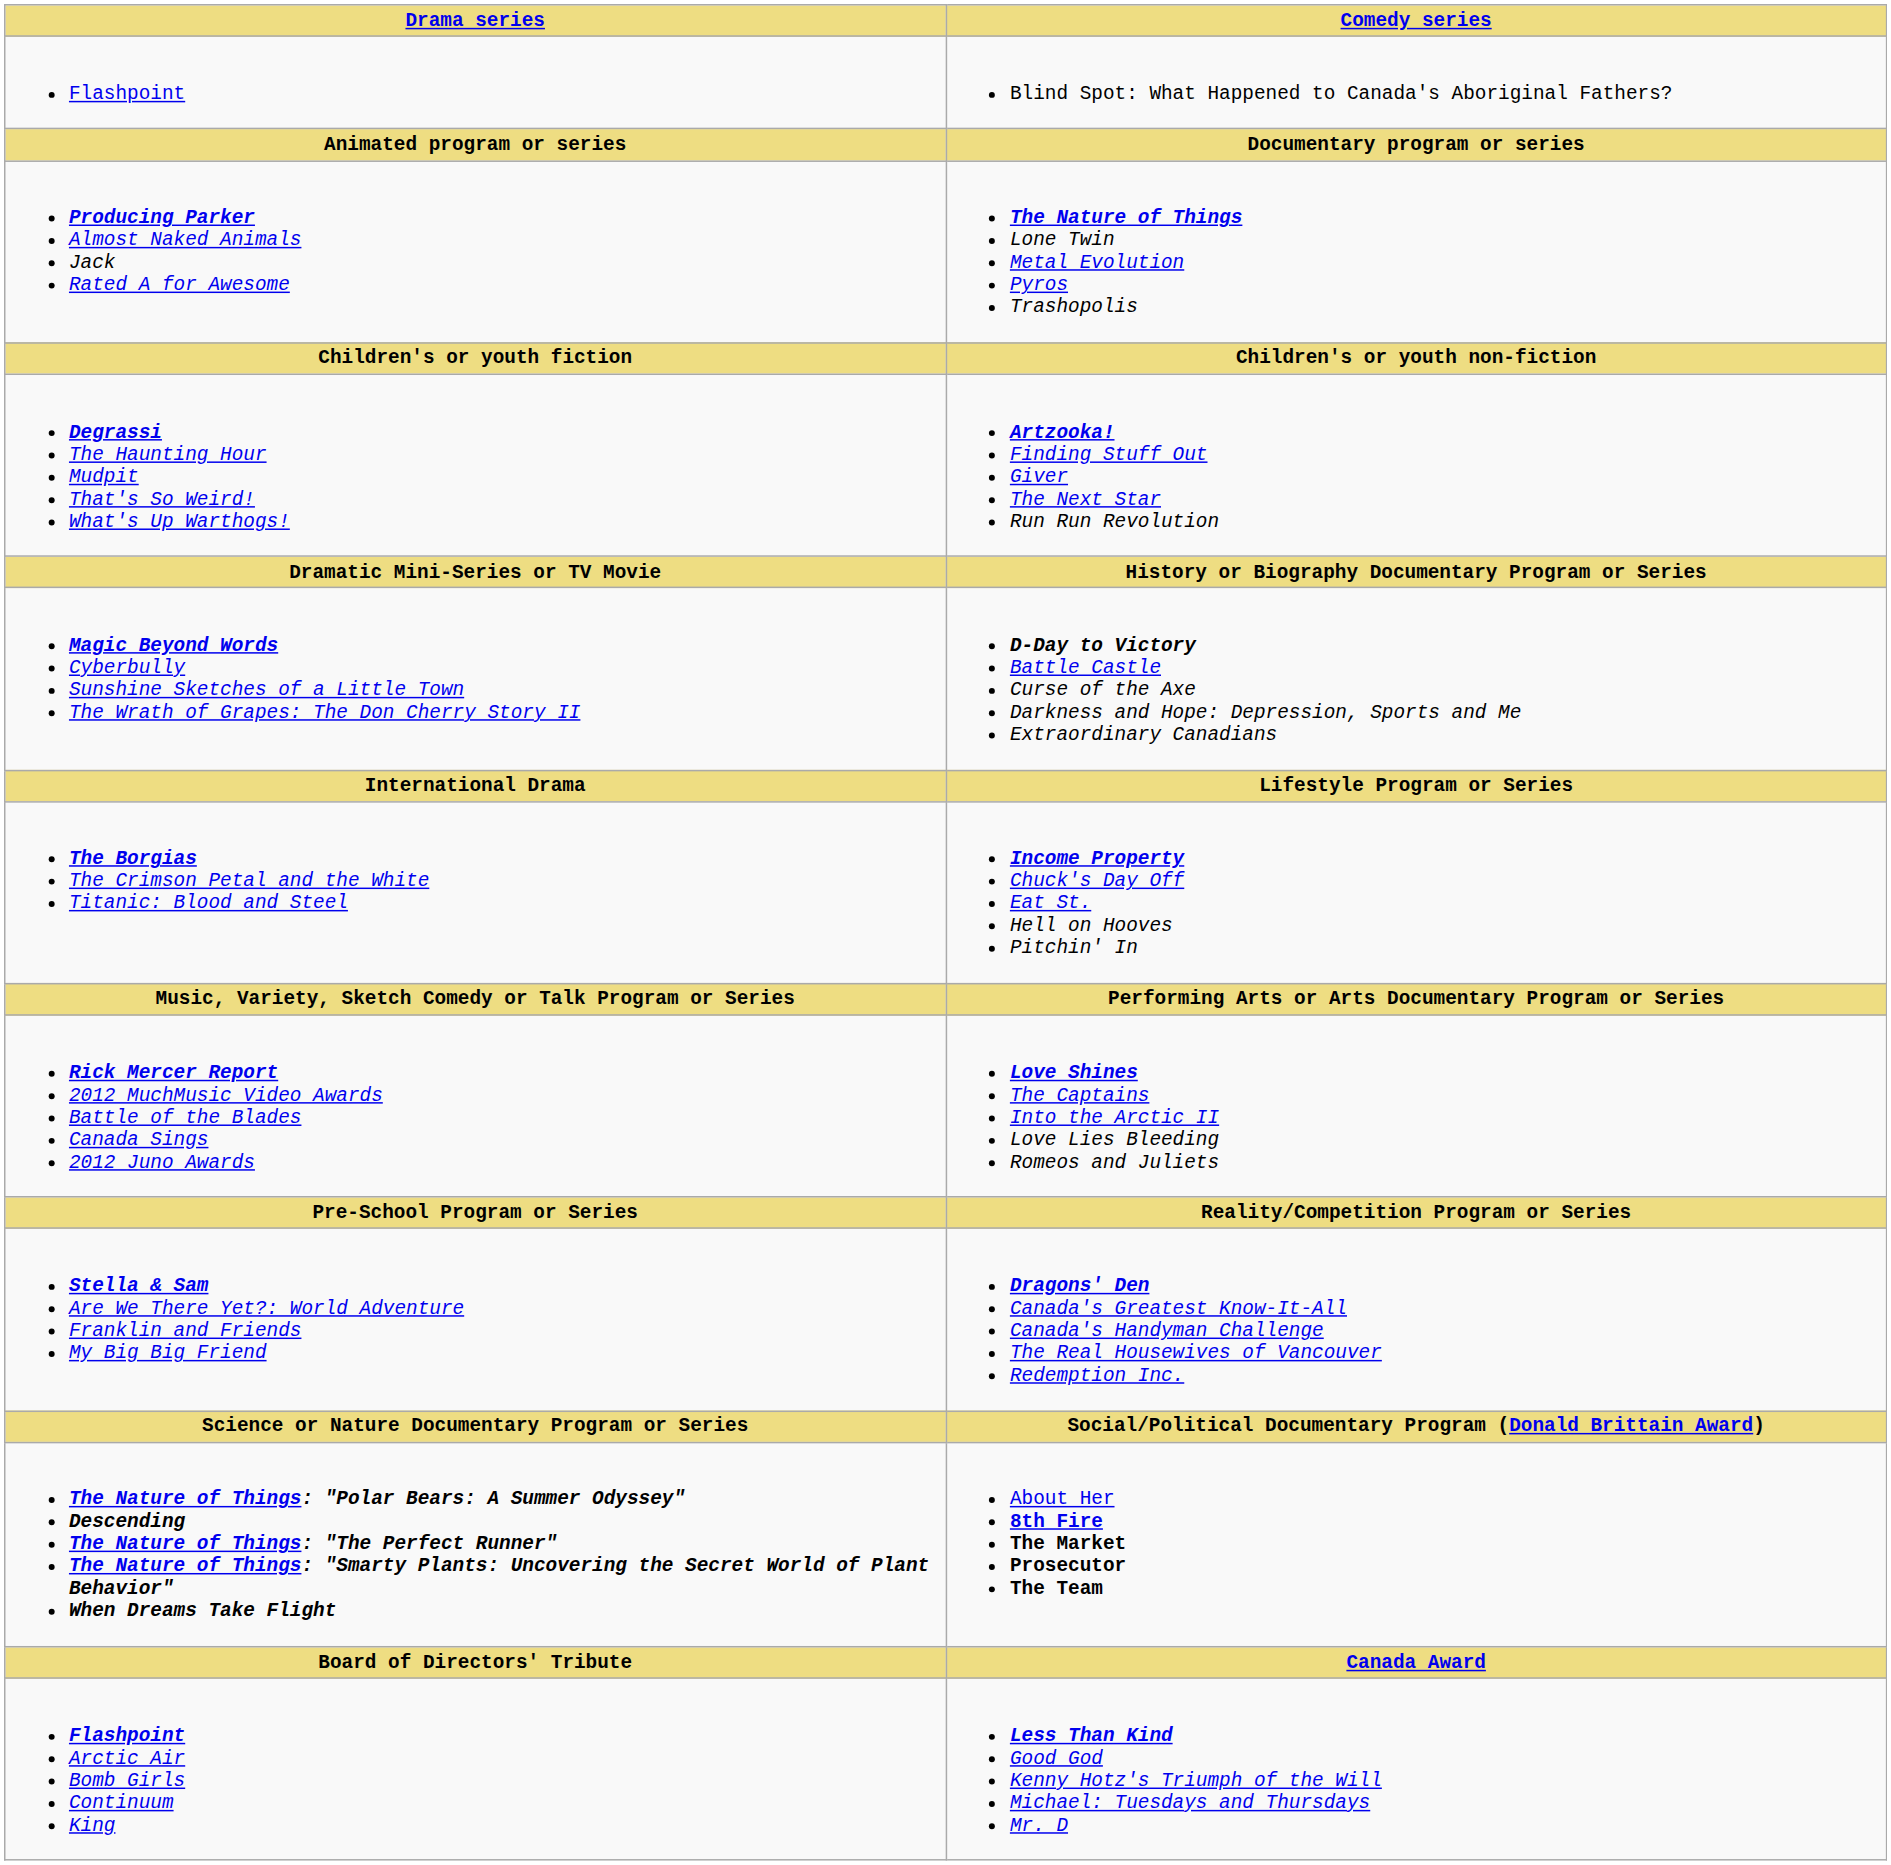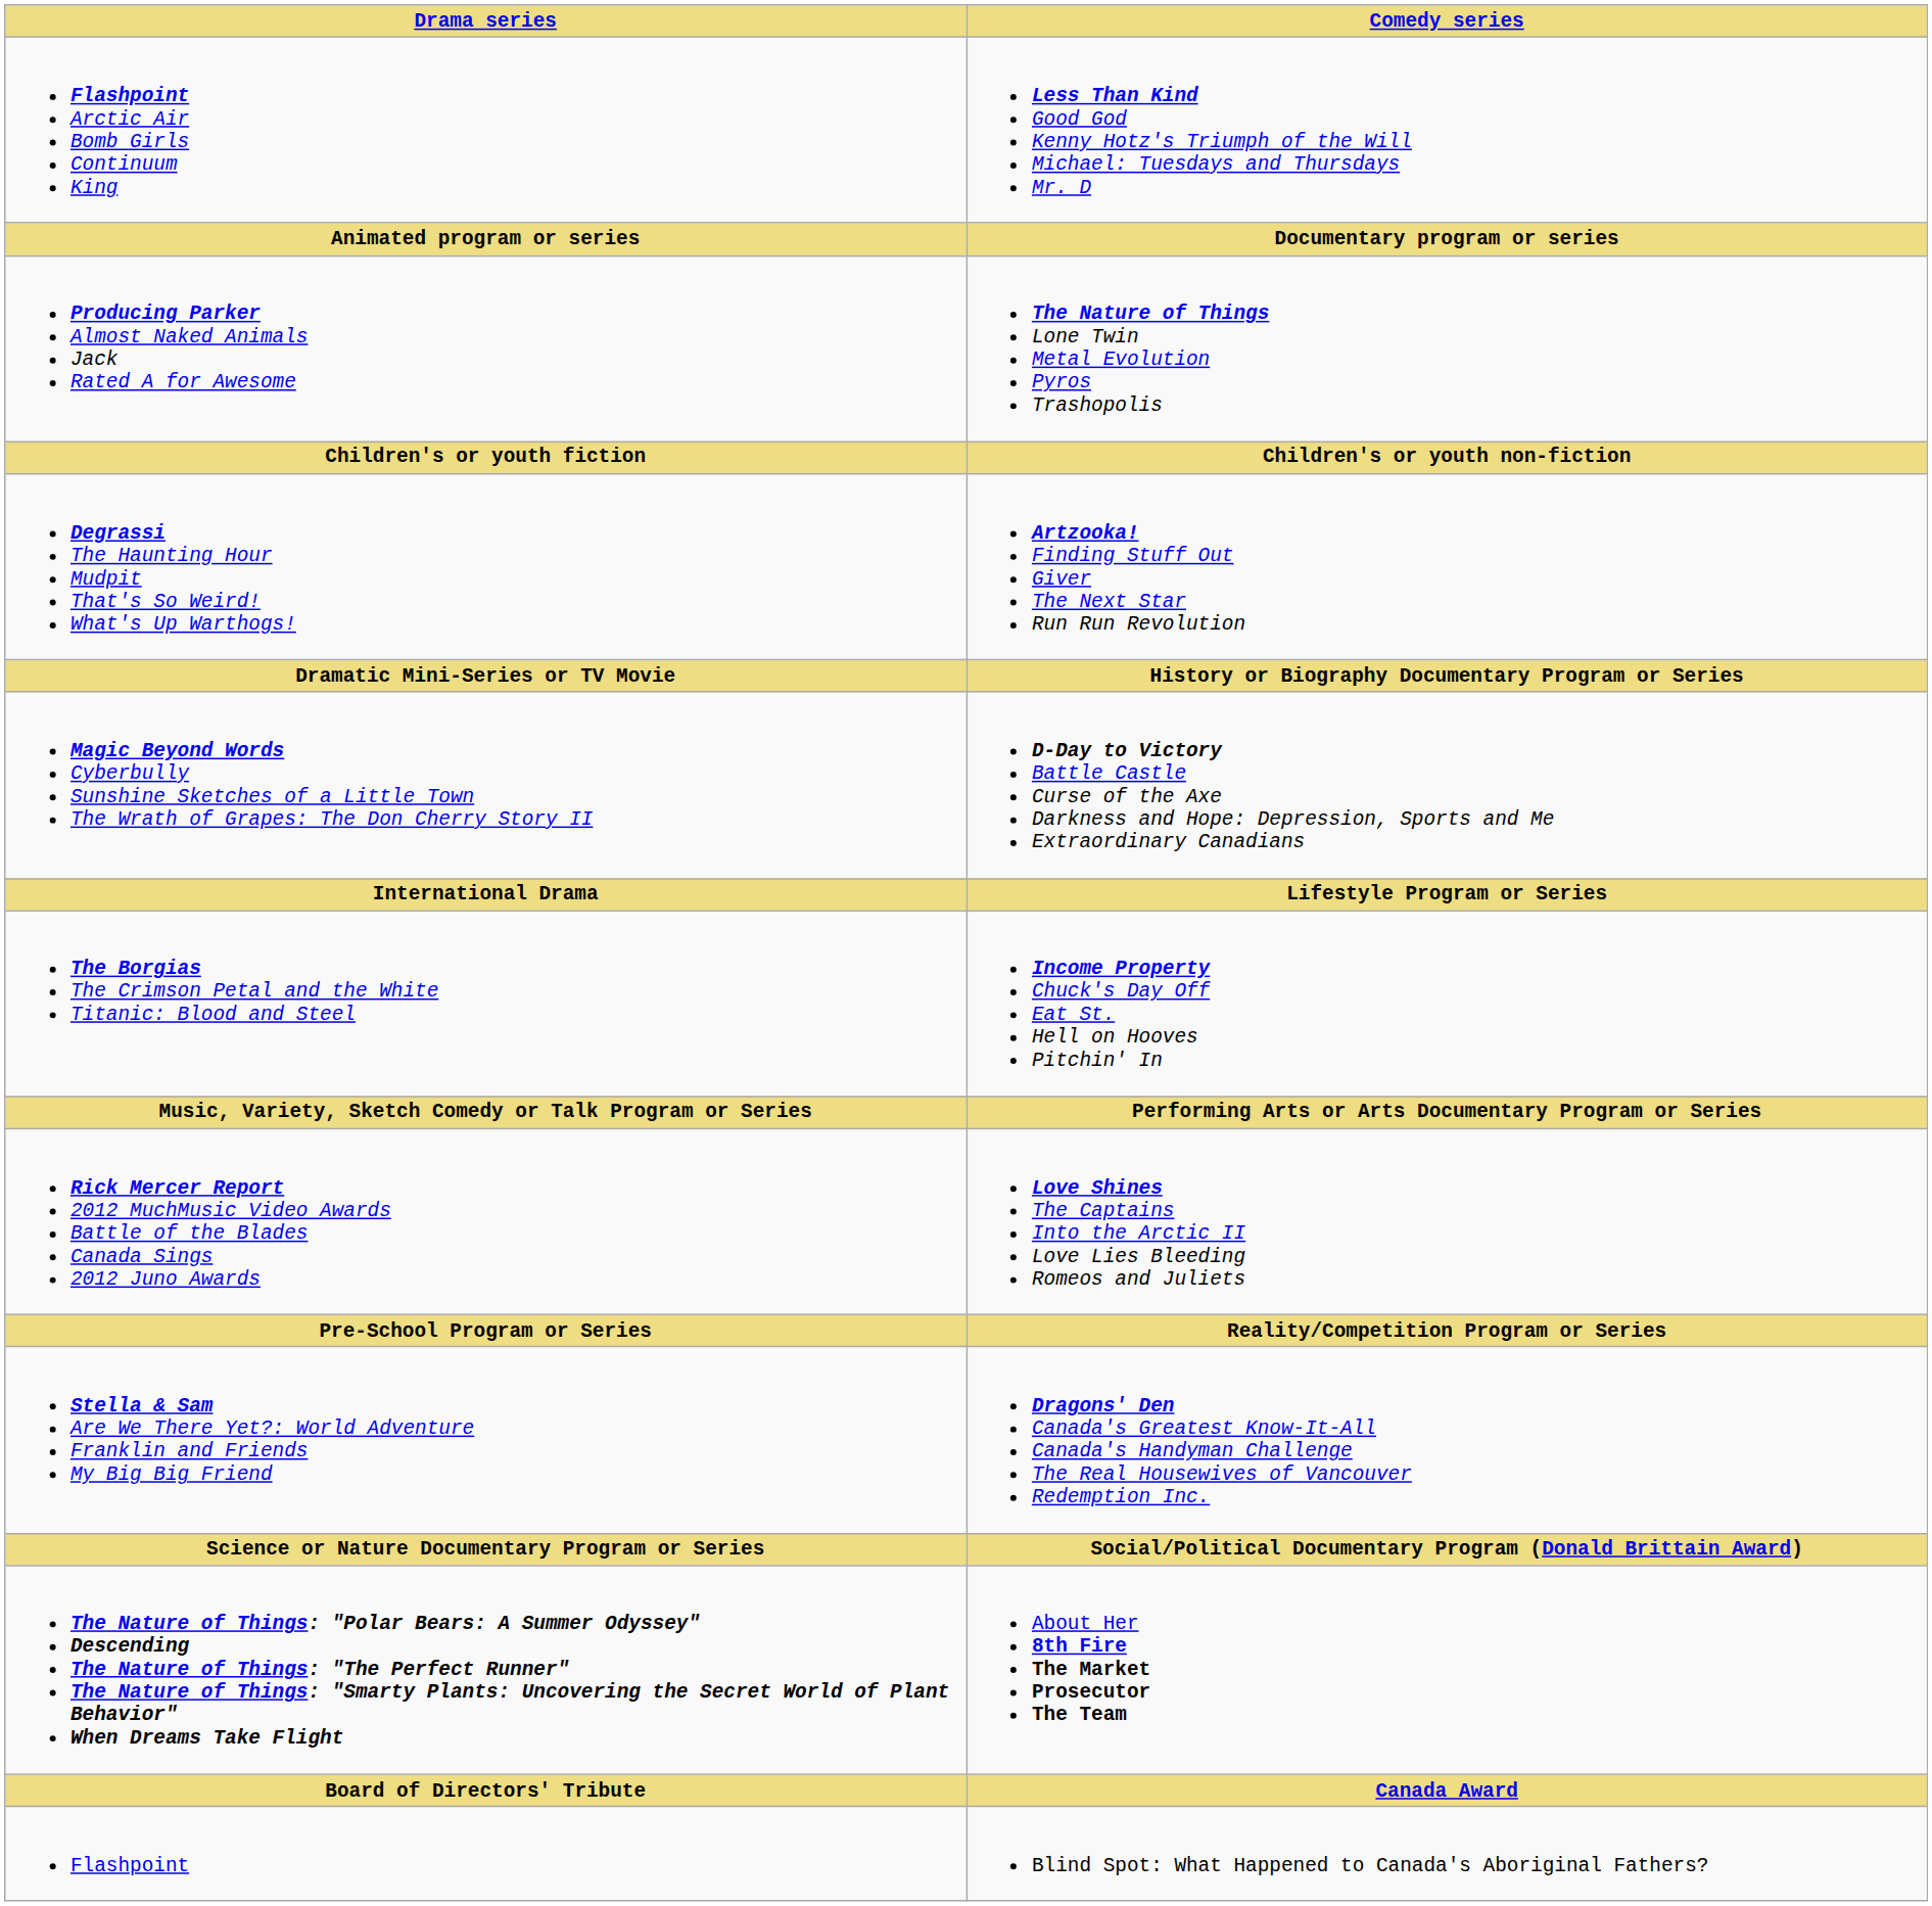rows swapped: Flashpoint Arctic Air Bomb Girls Continuum King <-> Flashpoint
